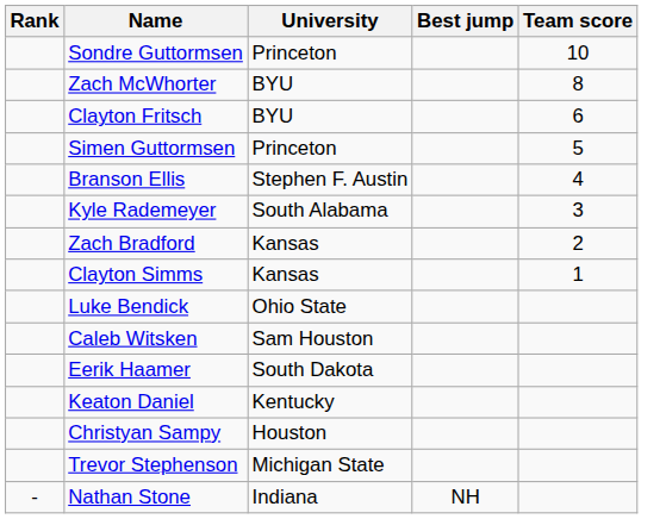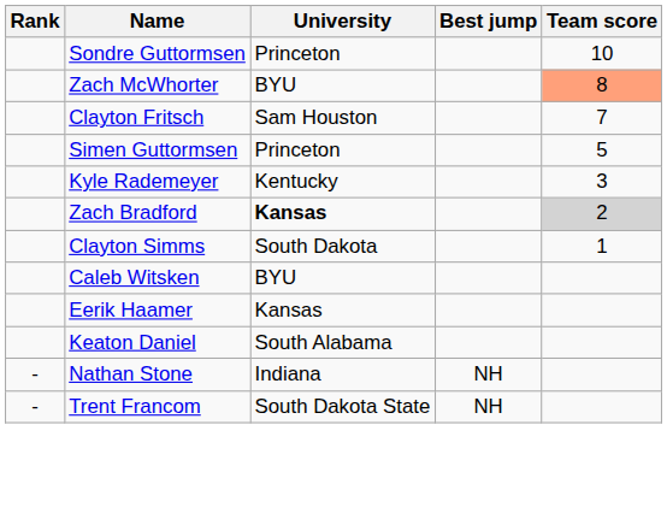Zach McWhorter | Team score: no background -> lightsalmon background
Clayton Fritsch | University: BYU -> Sam Houston
Clayton Fritsch | Team score: 6 -> 7
- row: Branson Ellis | Stephen F. Austin | 4
Kyle Rademeyer | University: South Alabama -> Kentucky
Zach Bradford | University: normal -> bold
Zach Bradford | Team score: no background -> lightgrey background
Clayton Simms | University: Kansas -> South Dakota
- row: Luke Bendick | Ohio State
Caleb Witsken | University: Sam Houston -> BYU
Eerik Haamer | University: South Dakota -> Kansas
Keaton Daniel | University: Kentucky -> South Alabama
- row: Christyan Sampy | Houston
- row: Trevor Stephenson | Michigan State
+ row: - | Trent Francom | South Dakota State | NH
